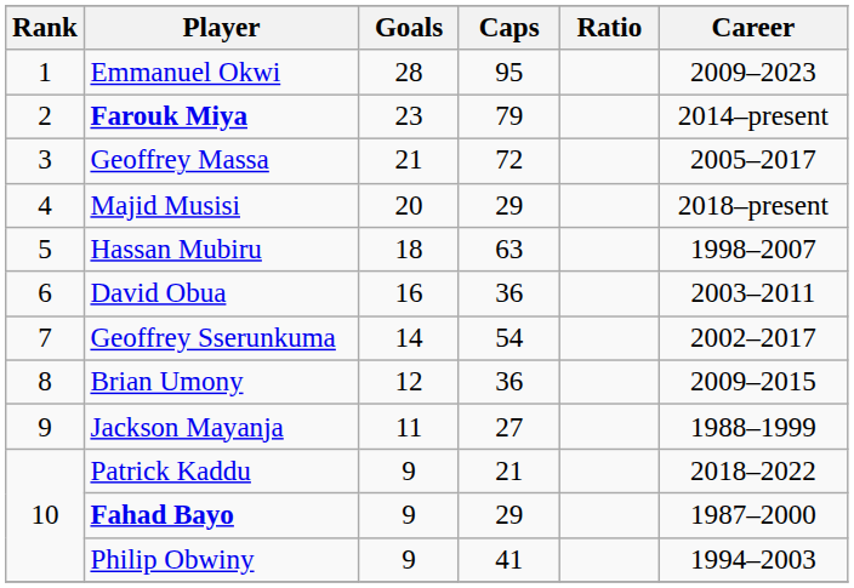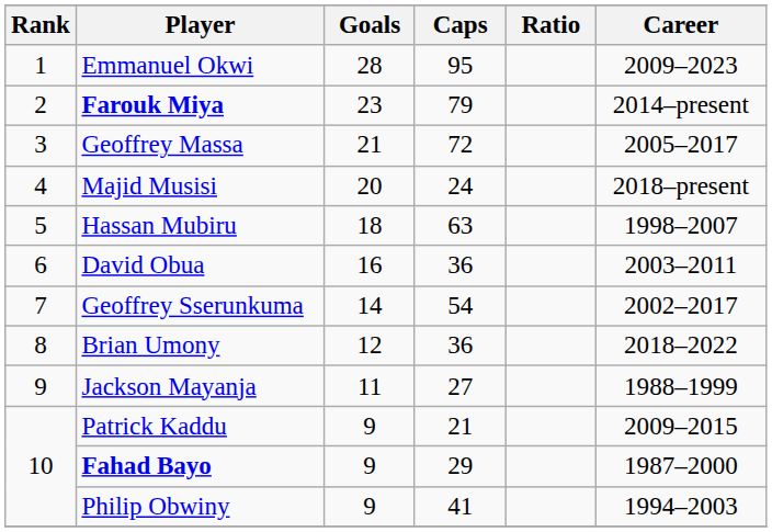Majid Musisi | Caps: 29 -> 24
Brian Umony | Career: 2009–2015 -> 2018–2022
Patrick Kaddu | Career: 2018–2022 -> 2009–2015
